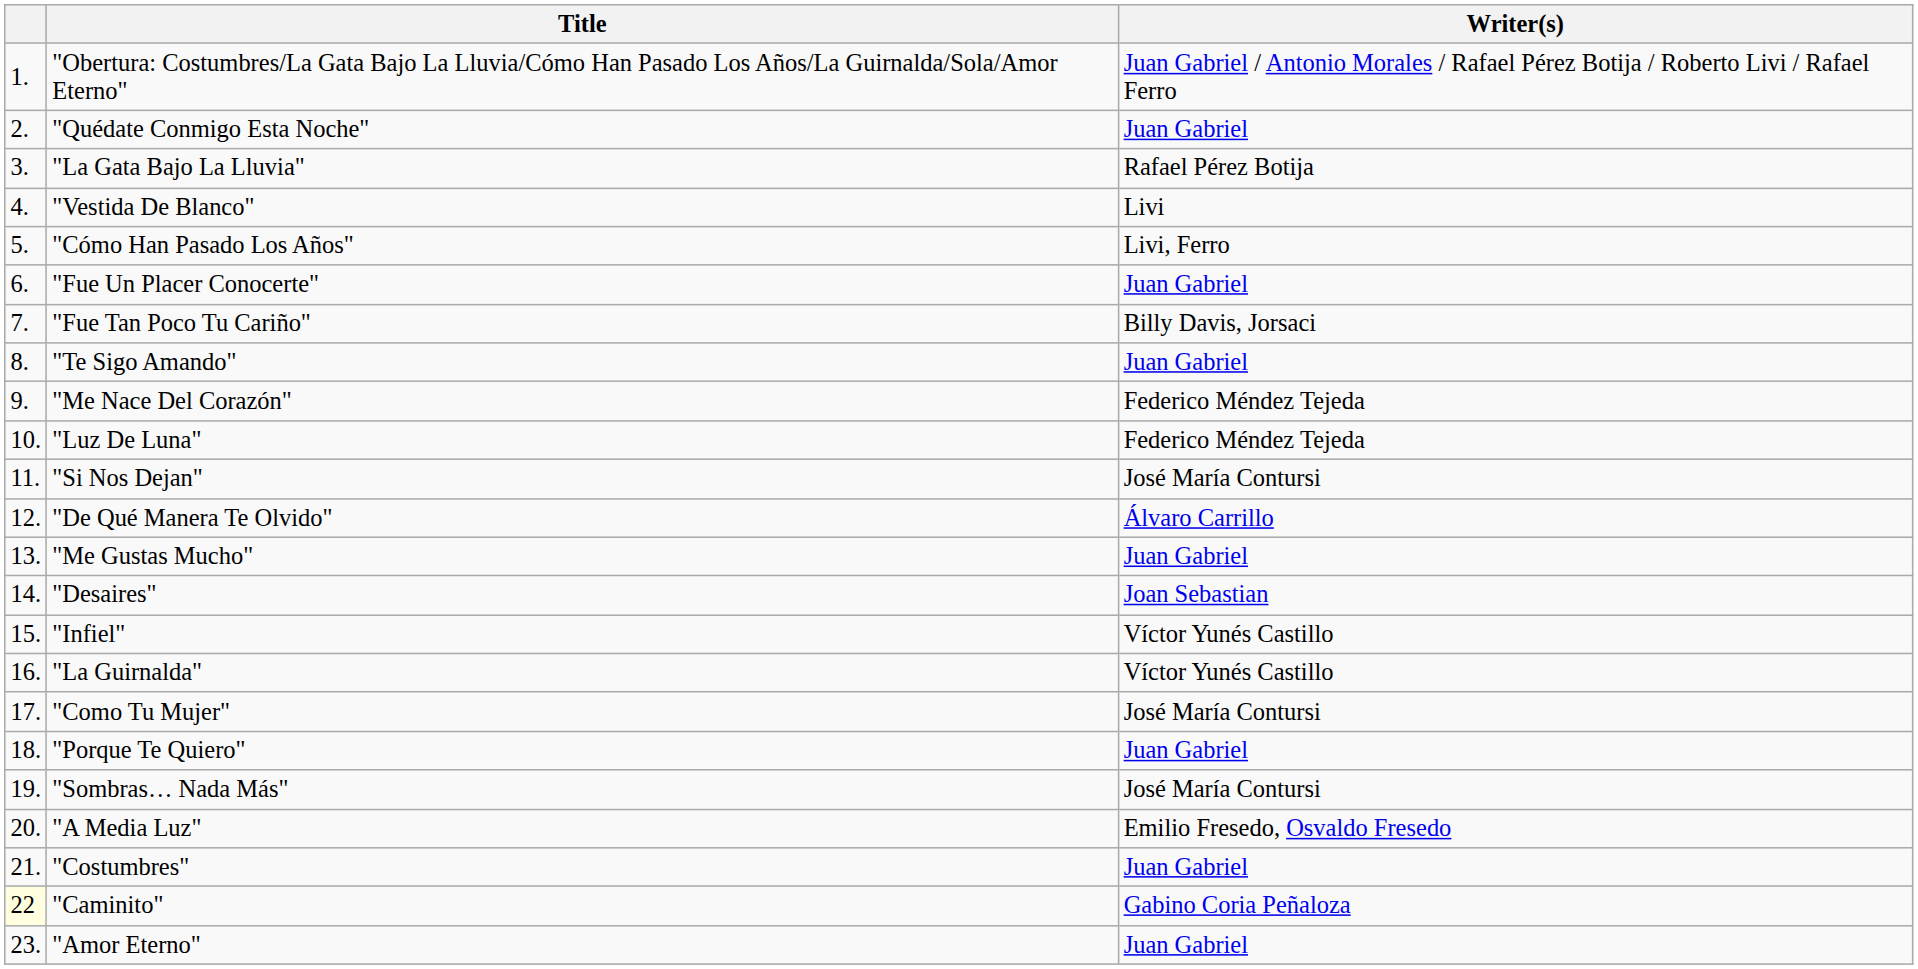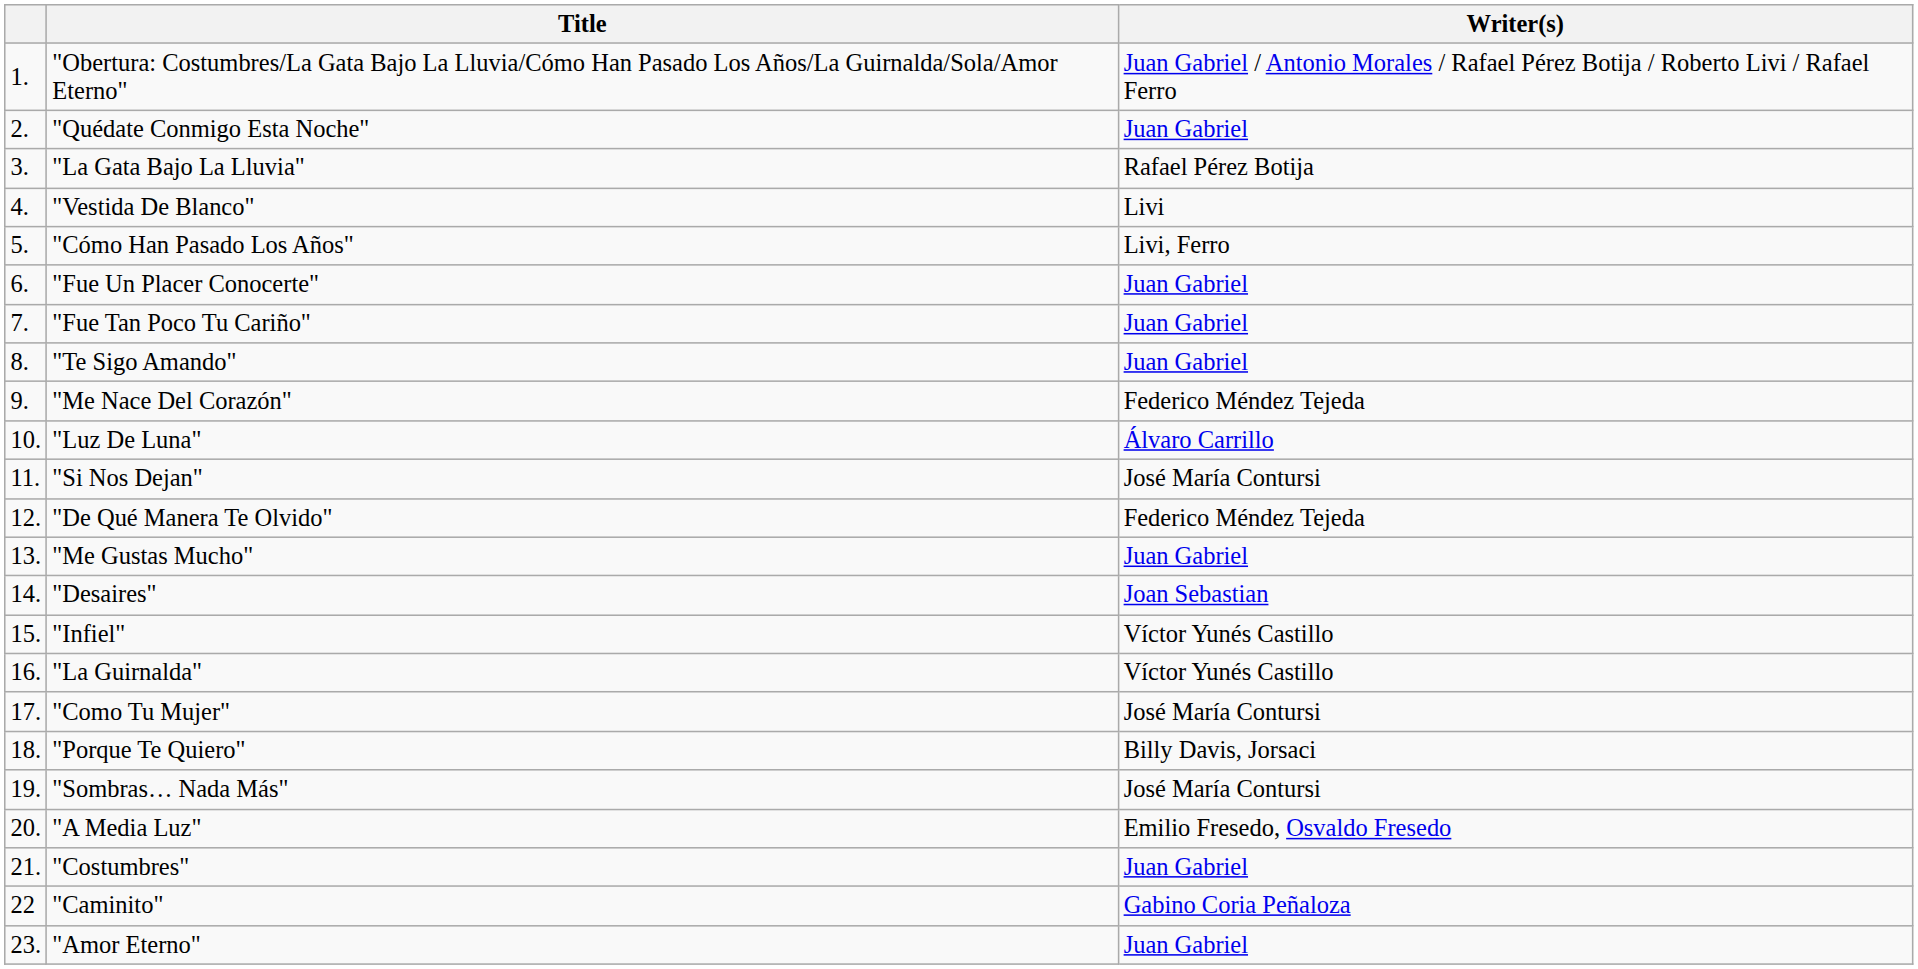"Fue Tan Poco Tu Cariño" | Writer(s): Billy Davis, Jorsaci -> Juan Gabriel
"Luz De Luna" | Writer(s): Federico Méndez Tejeda -> Álvaro Carrillo
"De Qué Manera Te Olvido" | Writer(s): Álvaro Carrillo -> Federico Méndez Tejeda
"Porque Te Quiero" | Writer(s): Juan Gabriel -> Billy Davis, Jorsaci
"Caminito" | column 1: lightyellow background -> no background
